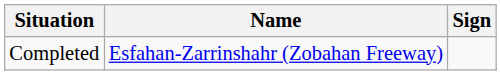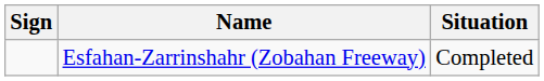columns swapped: Sign <-> Situation
